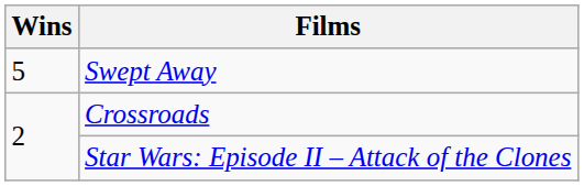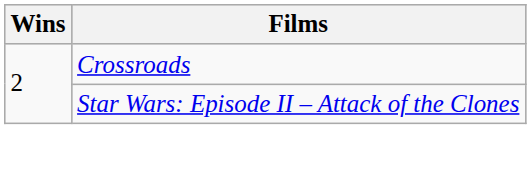- row: 5 | Swept Away
